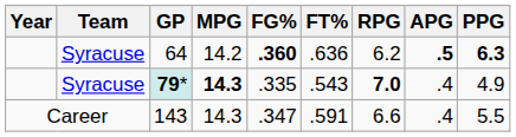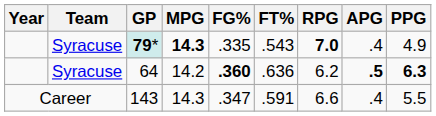rows swapped: 79* <-> 64
